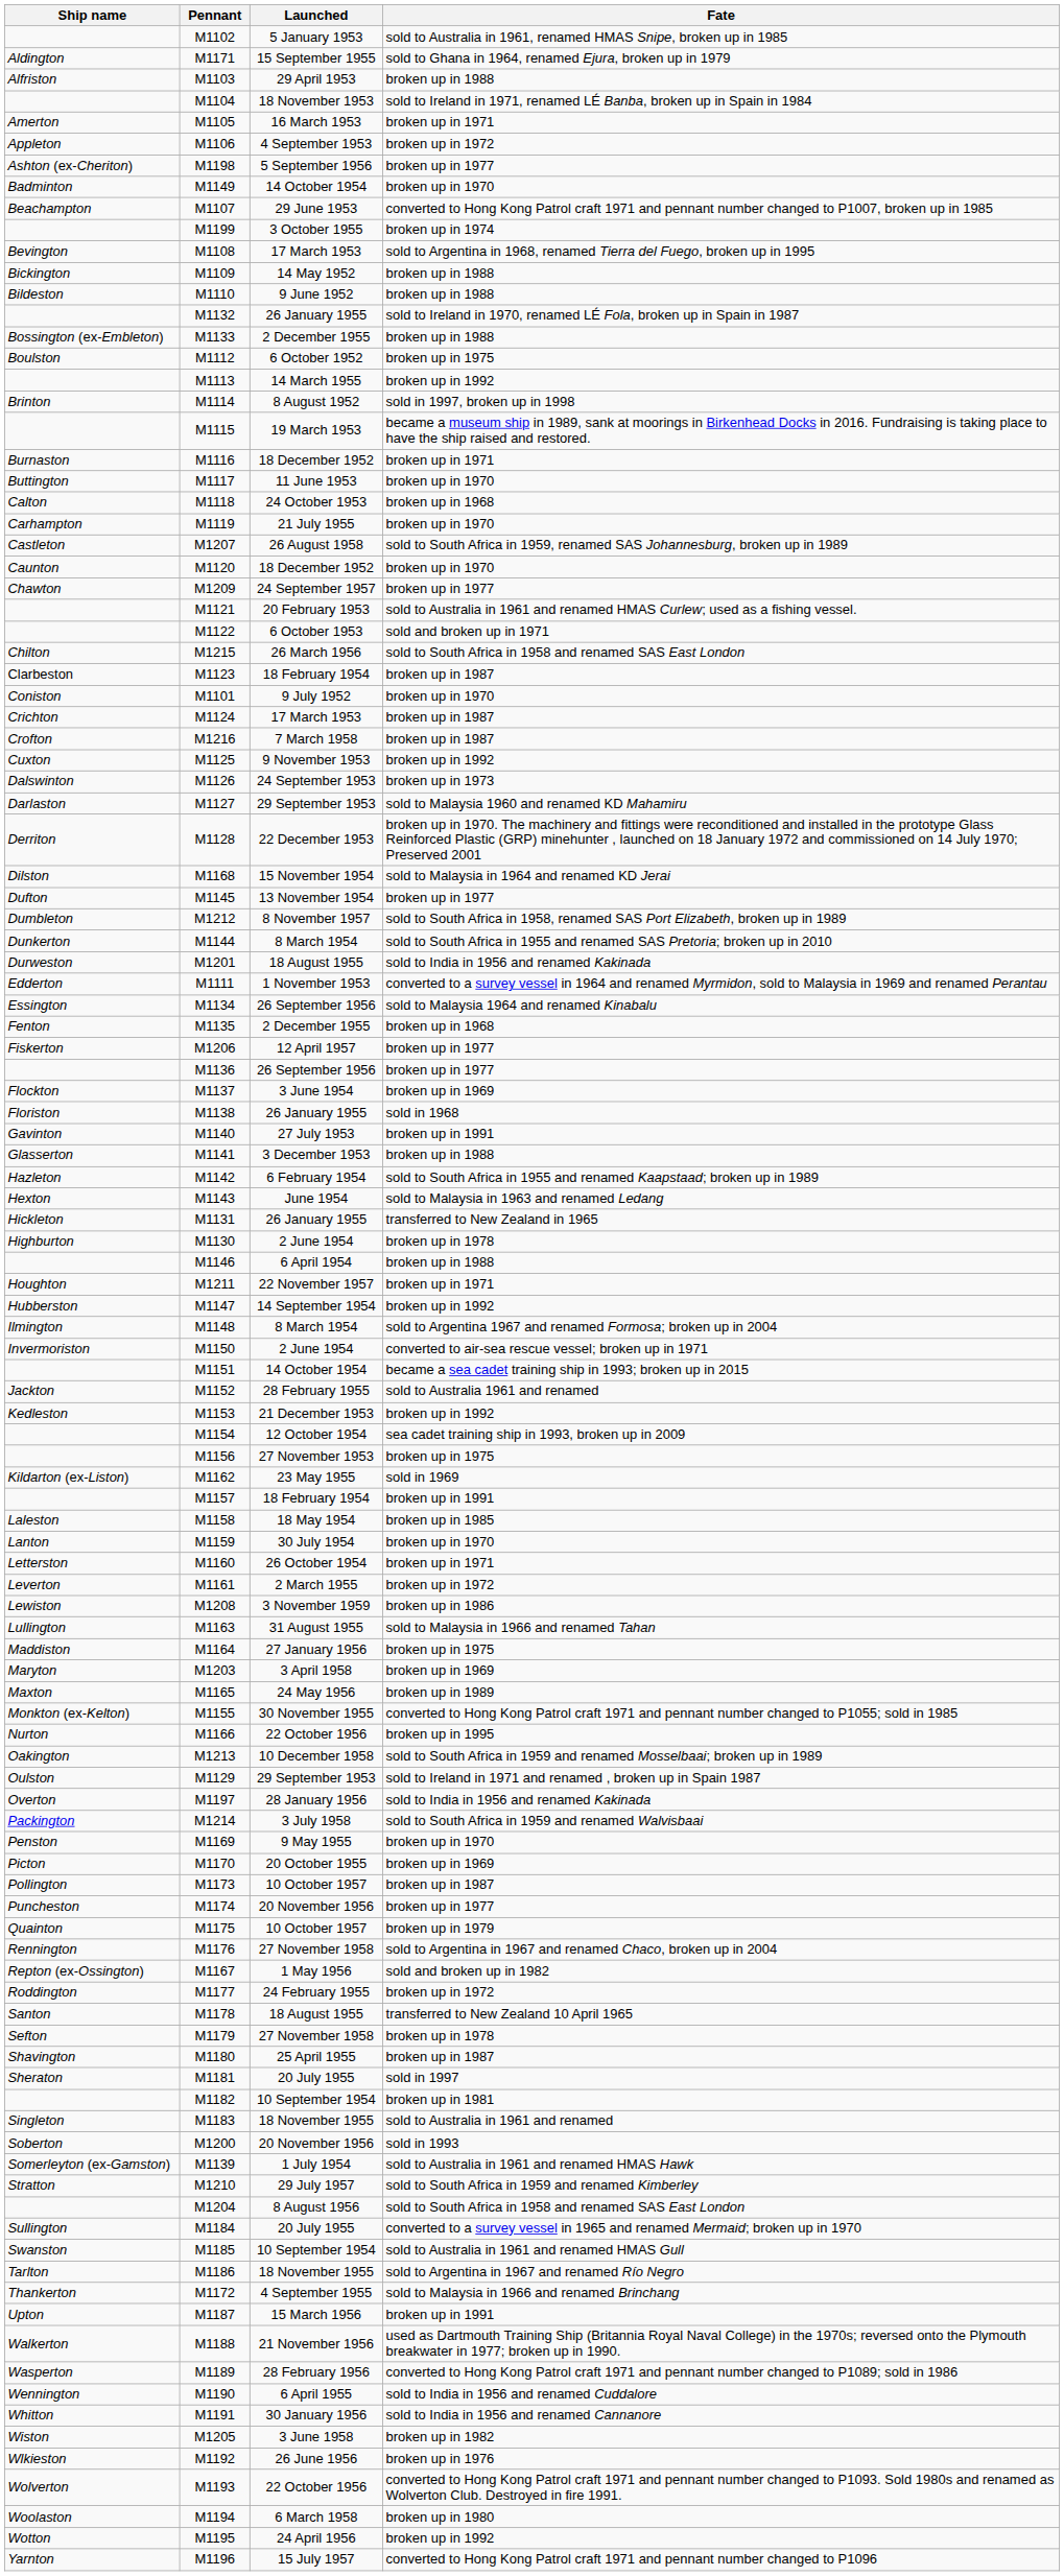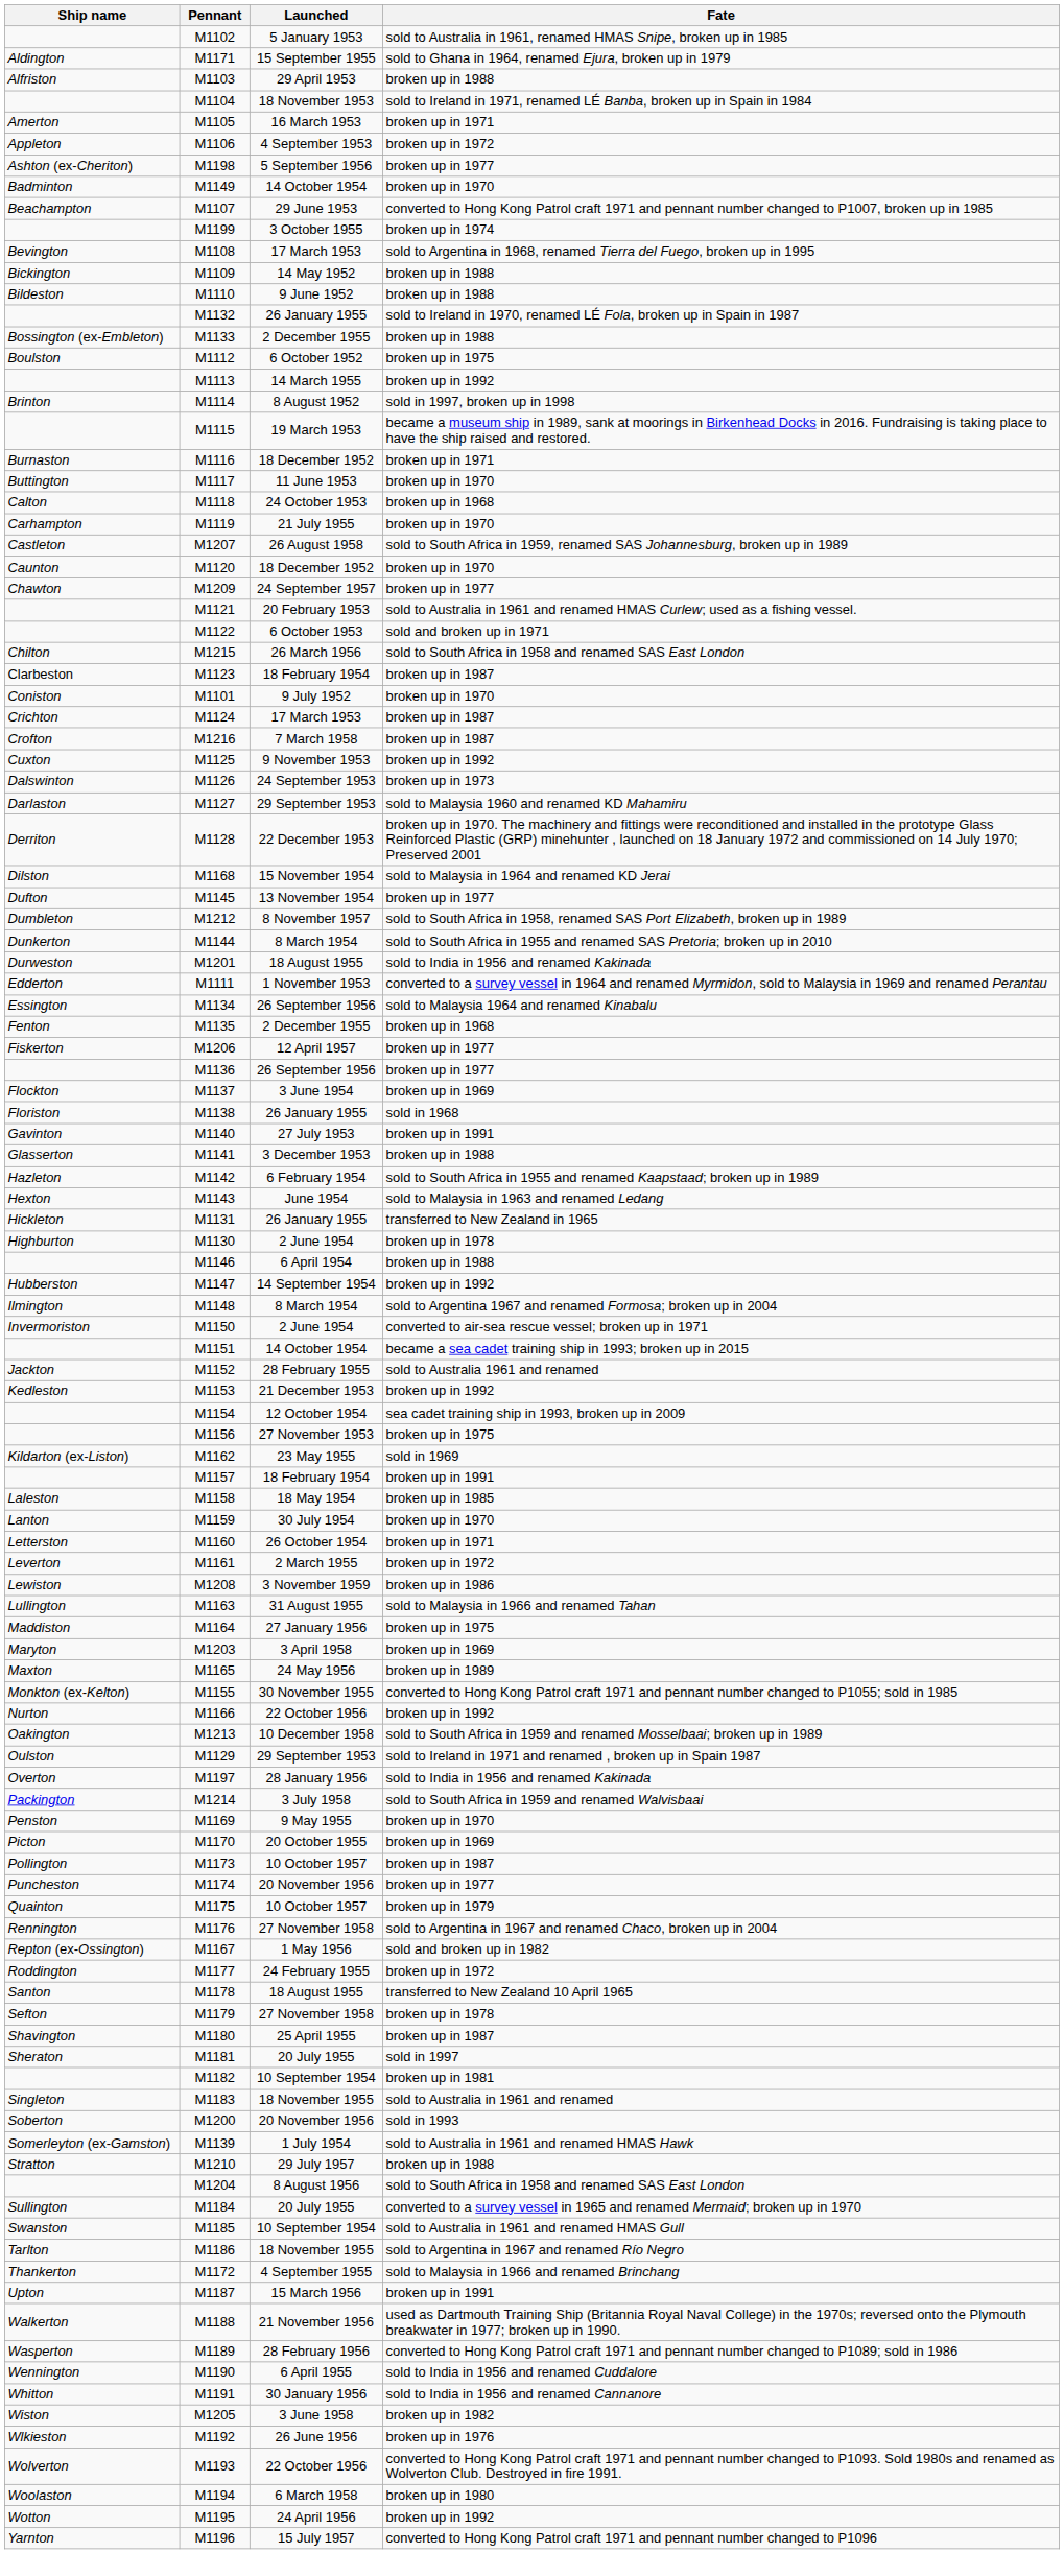- row: Houghton | M1211 | 22 November 1957 | broken up in 1971
M1166 | Fate: broken up in 1995 -> broken up in 1992
M1210 | Fate: sold to South Africa in 1959 and renamed Kimberley -> broken up in 1988
